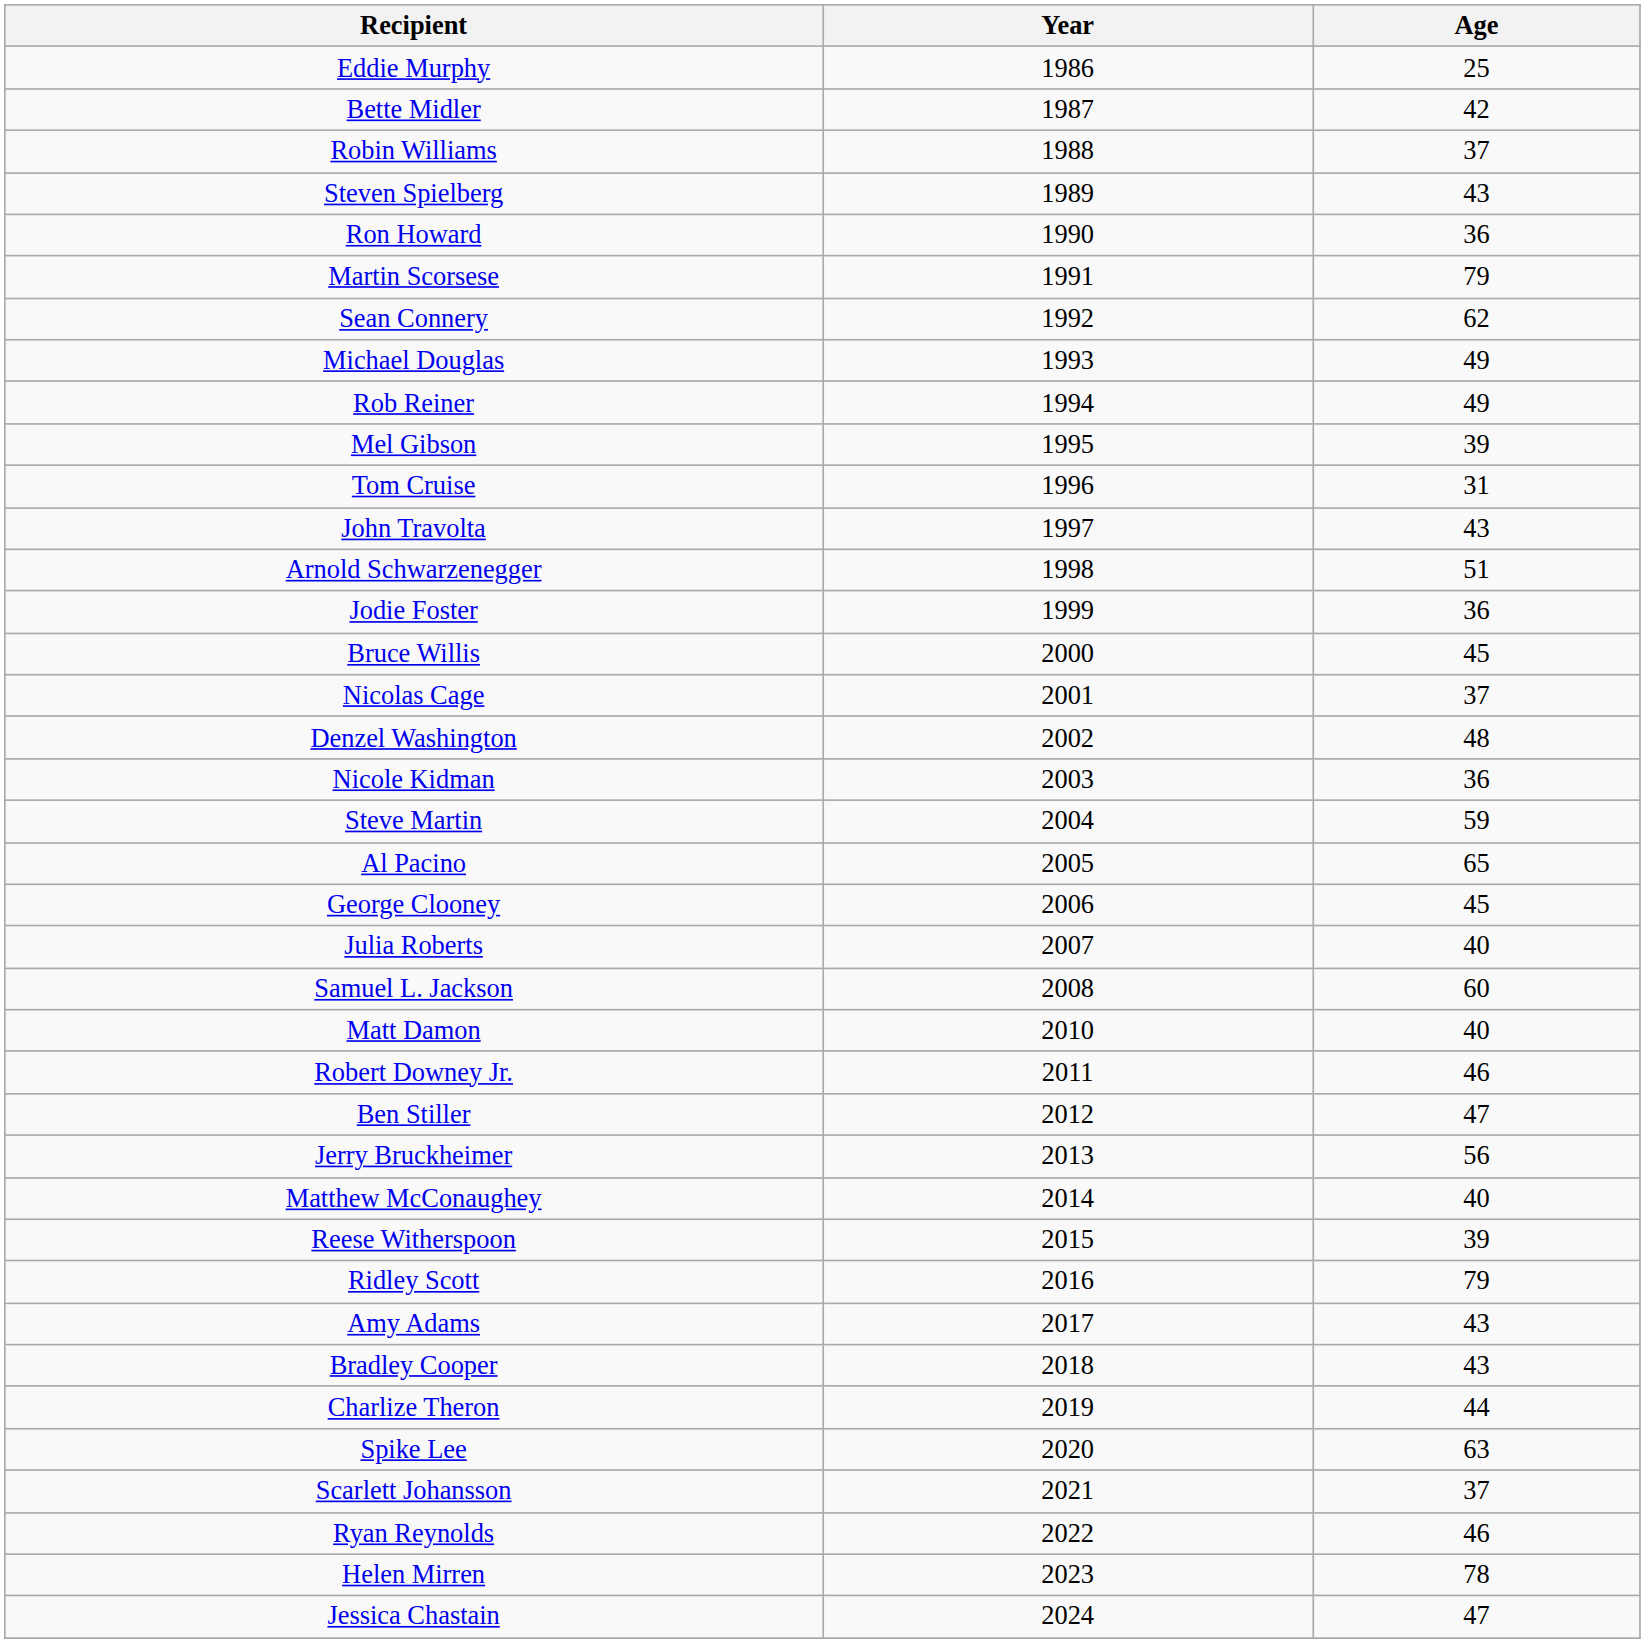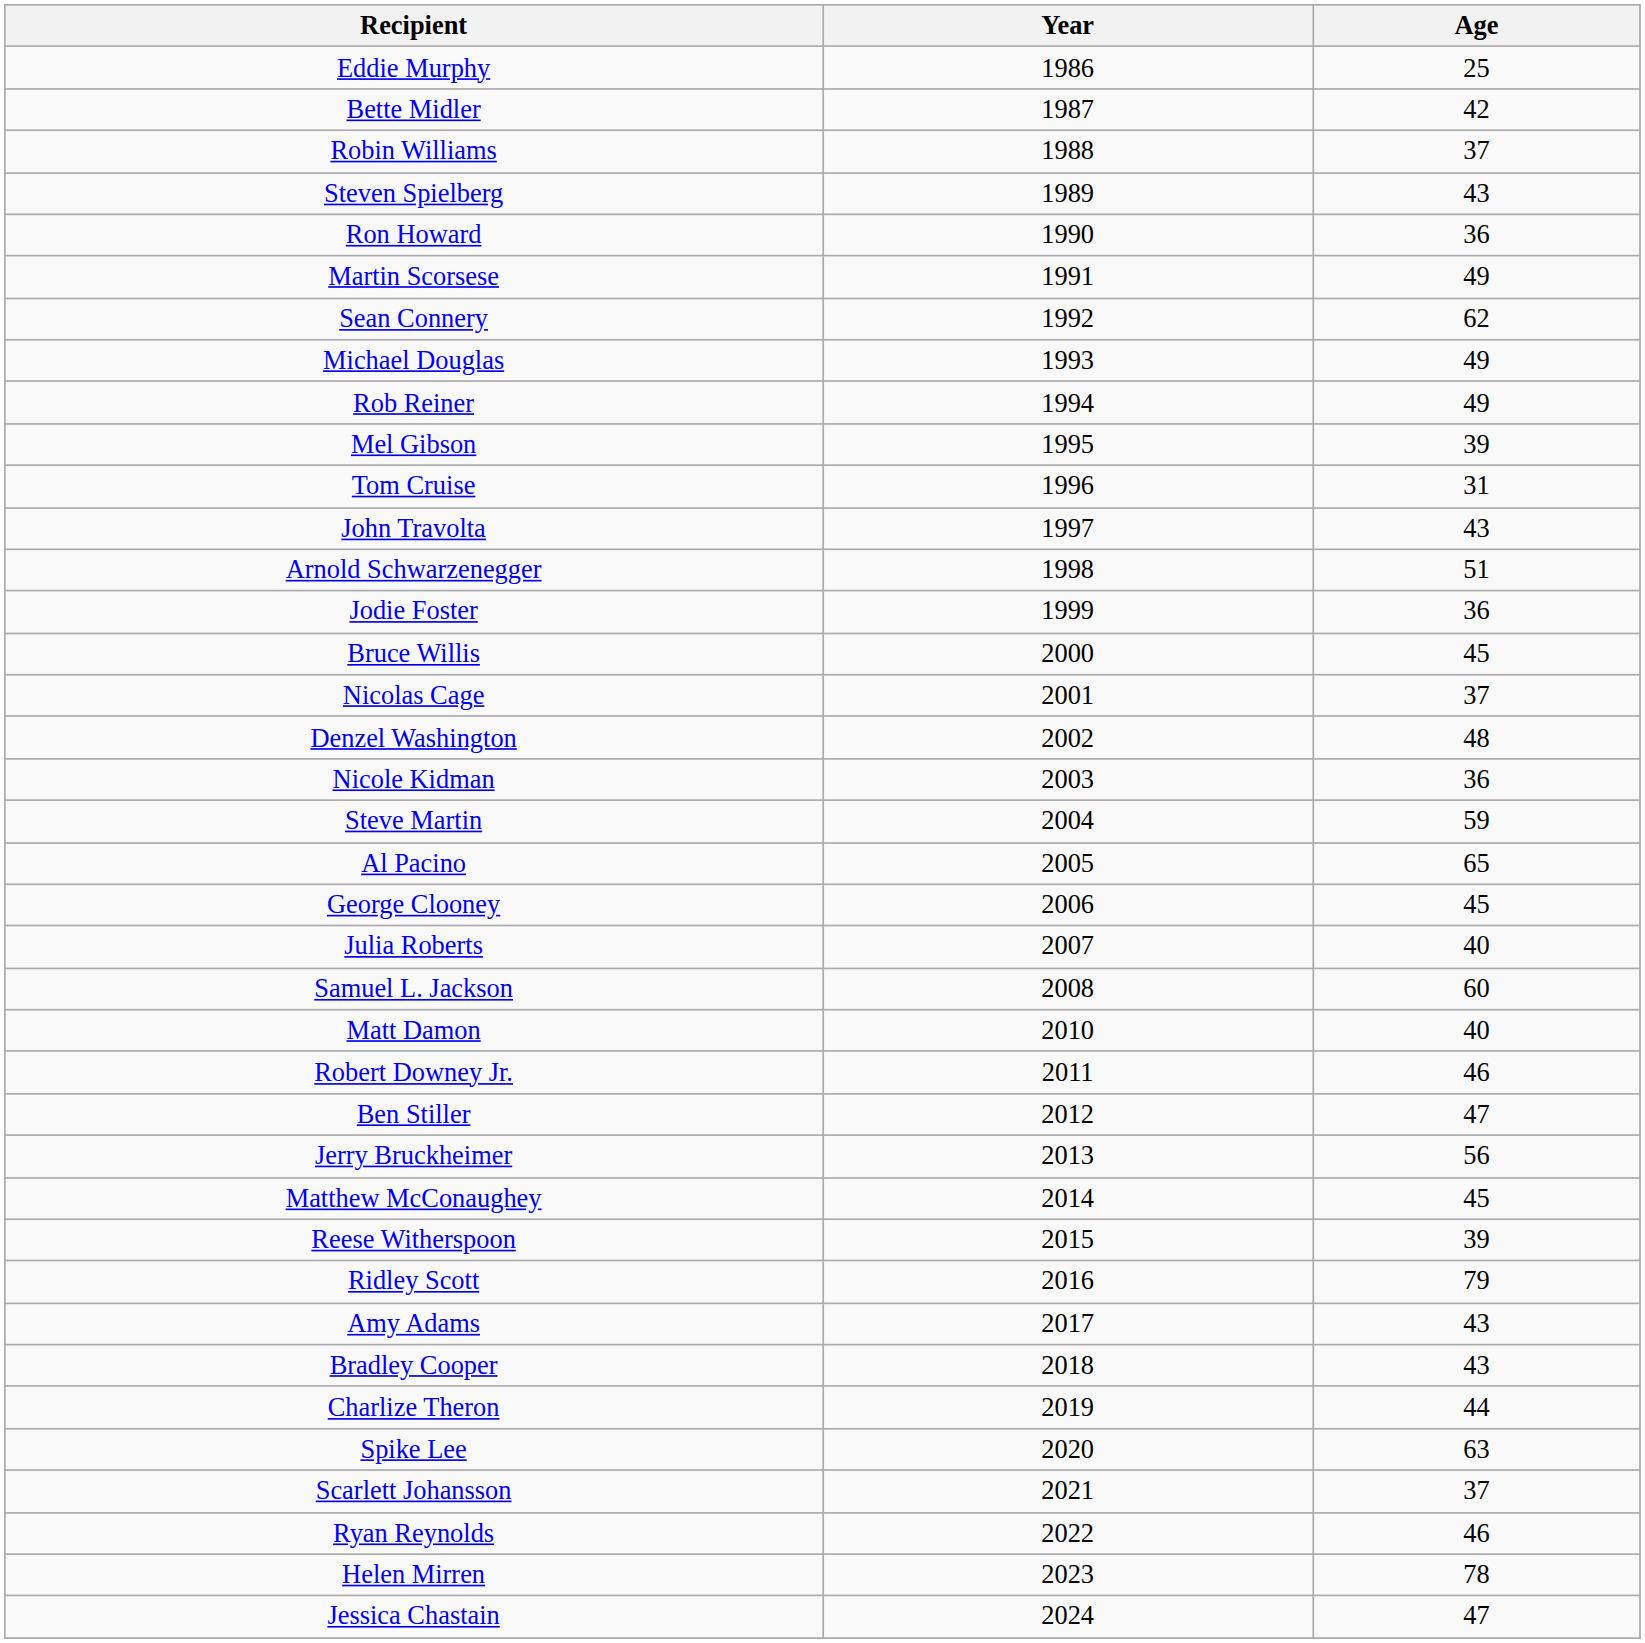Martin Scorsese | Age: 79 -> 49
Matthew McConaughey | Age: 40 -> 45
